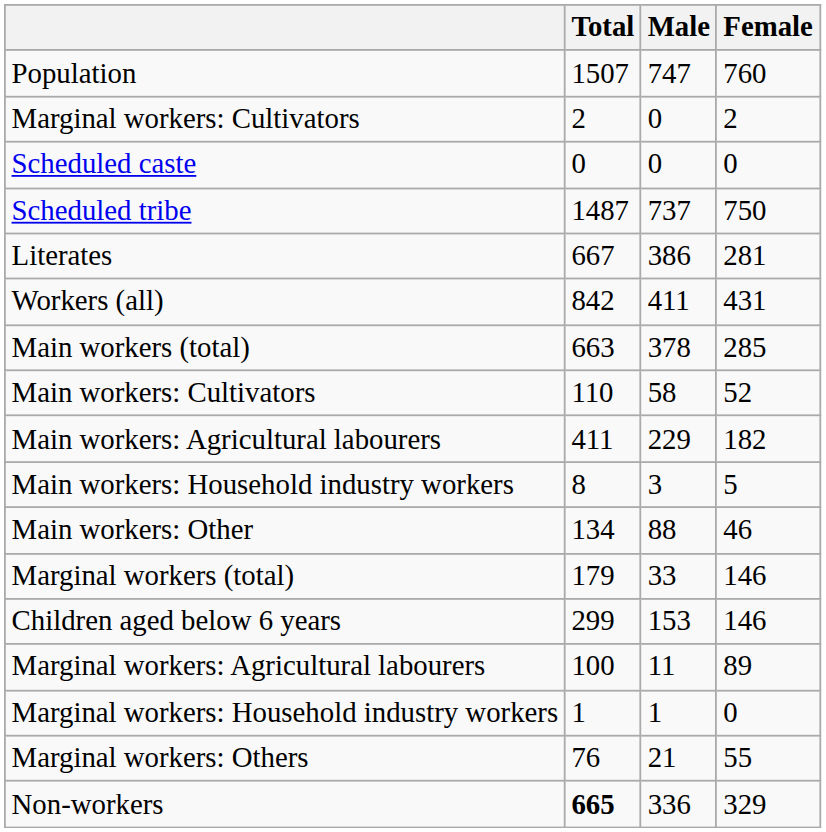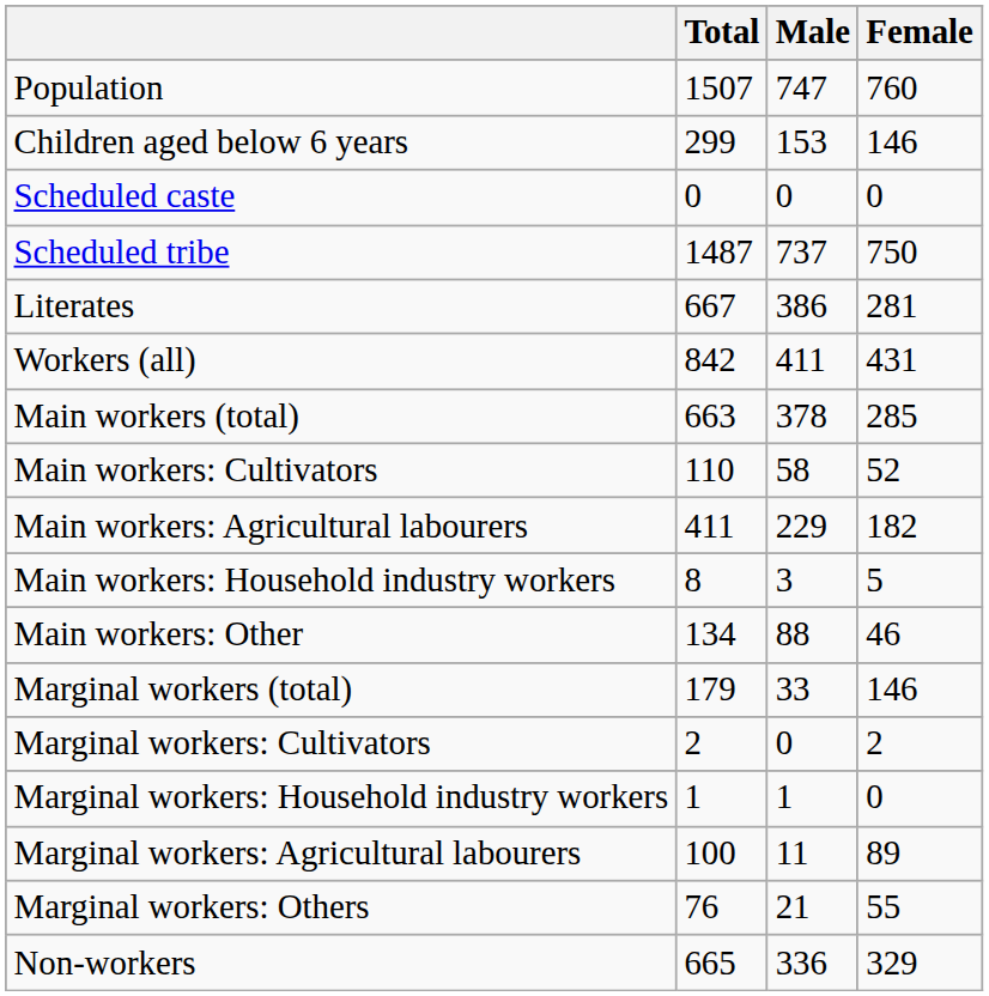rows swapped: Children aged below 6 years <-> Marginal workers: Cultivators
rows swapped: Marginal workers: Agricultural labourers <-> Marginal workers: Household industry workers
Non-workers | Total: bold -> normal
